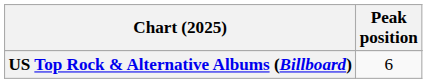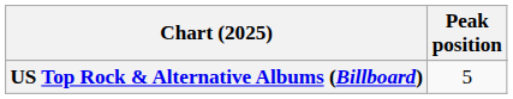US Top Rock & Alternative Albums (Billboard) | Peak position: 6 -> 5
